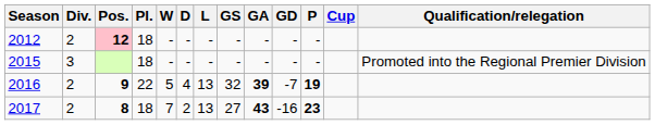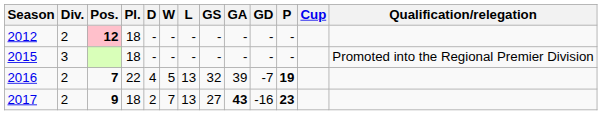columns swapped: W <-> D
2016 | Pos.: 9 -> 7
2016 | GA: bold -> normal
2017 | Pos.: 8 -> 9
